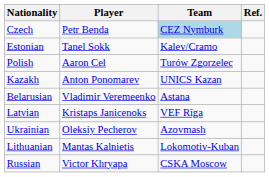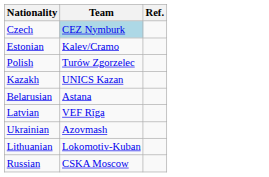- column: Player | Petr Benda | Tanel Sokk | Aaron Cel | Anton Ponomarev | Vladimir Veremeenko | Kristaps Janicenoks | Oleksiy Pecherov | Mantas Kalnietis | Victor Khryapa
